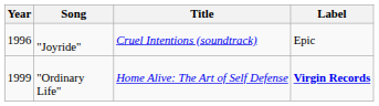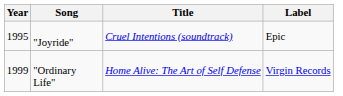"Joyride" | Year: 1996 -> 1995
"Ordinary Life" | Label: bold -> normal
